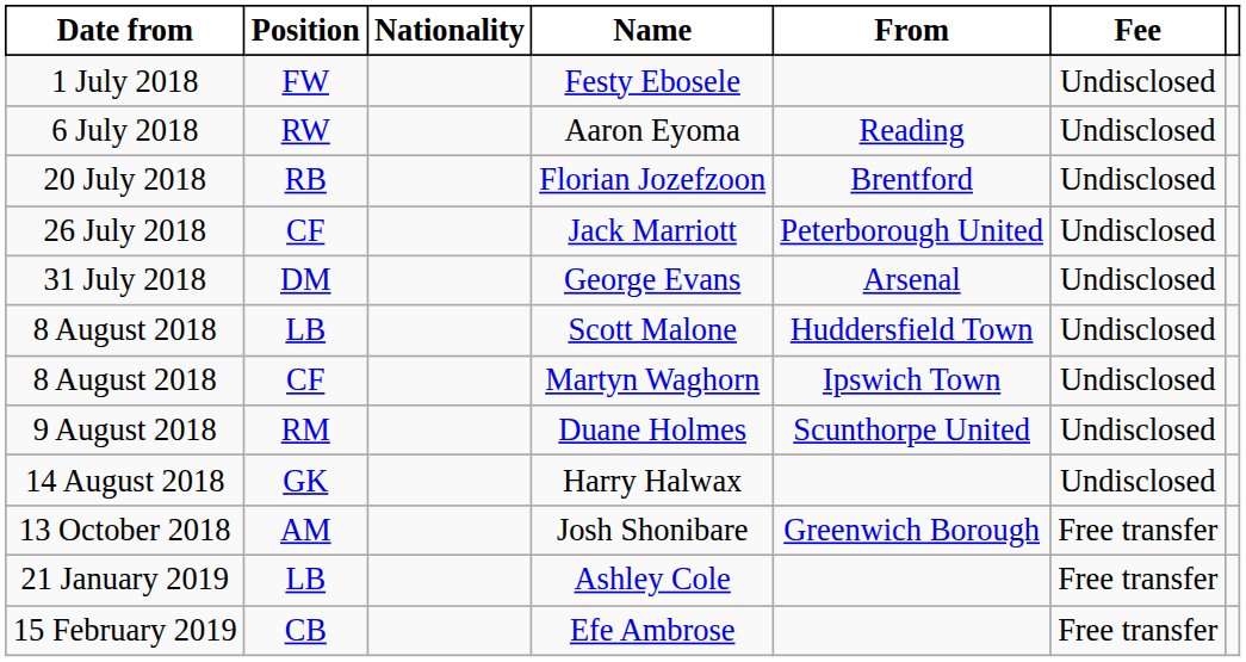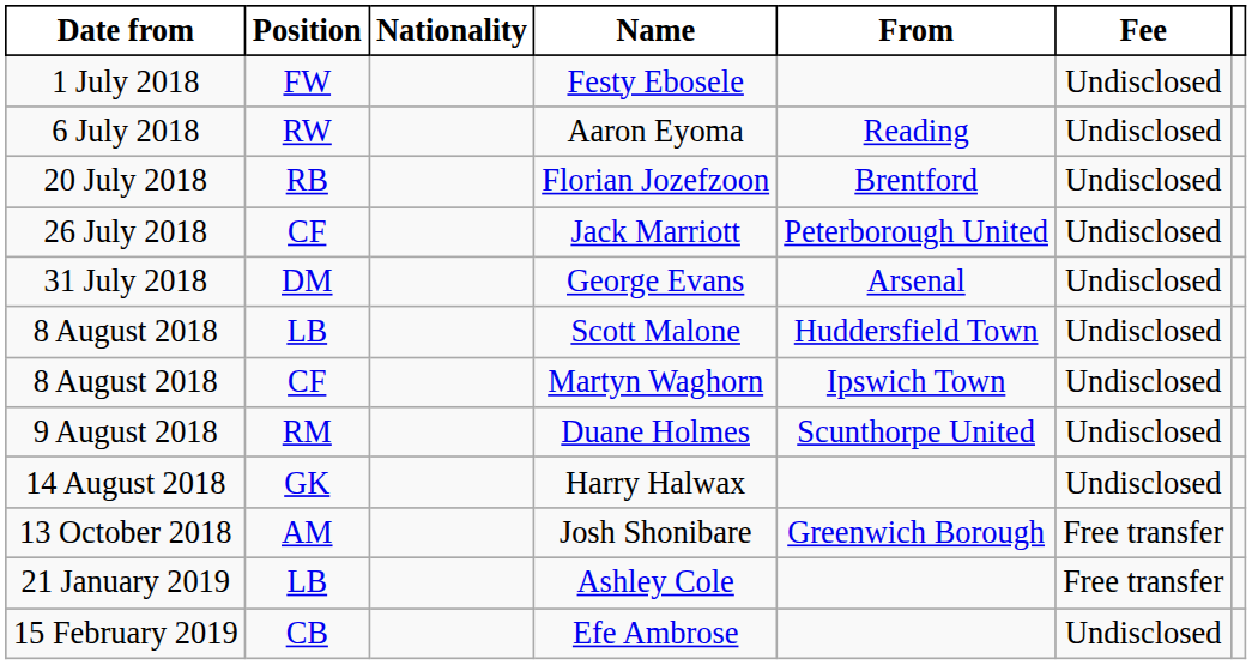Efe Ambrose | Fee: Free transfer -> Undisclosed
